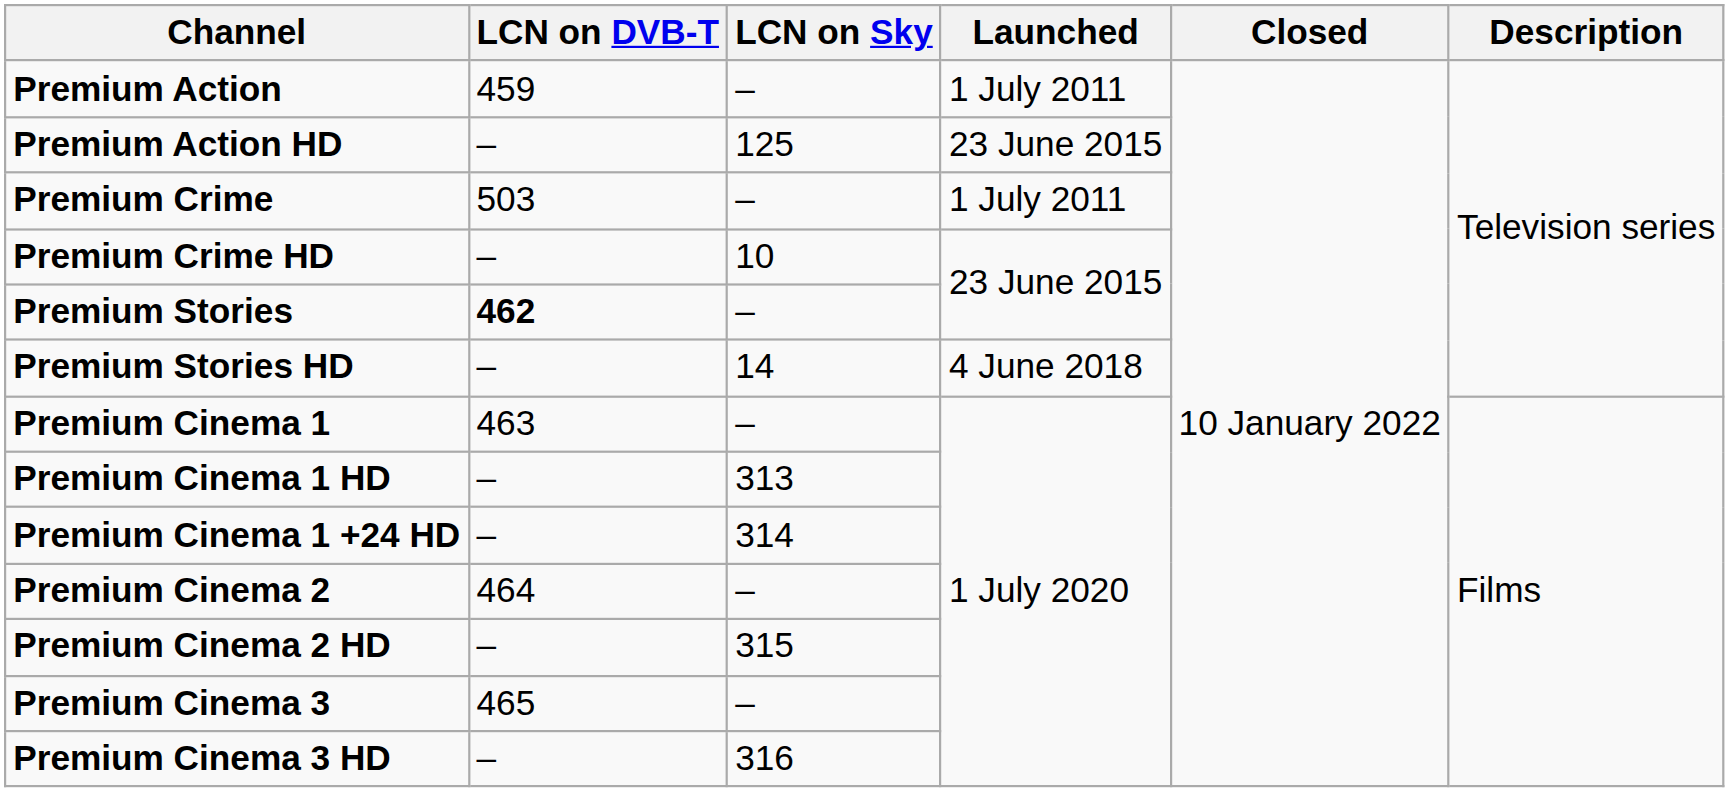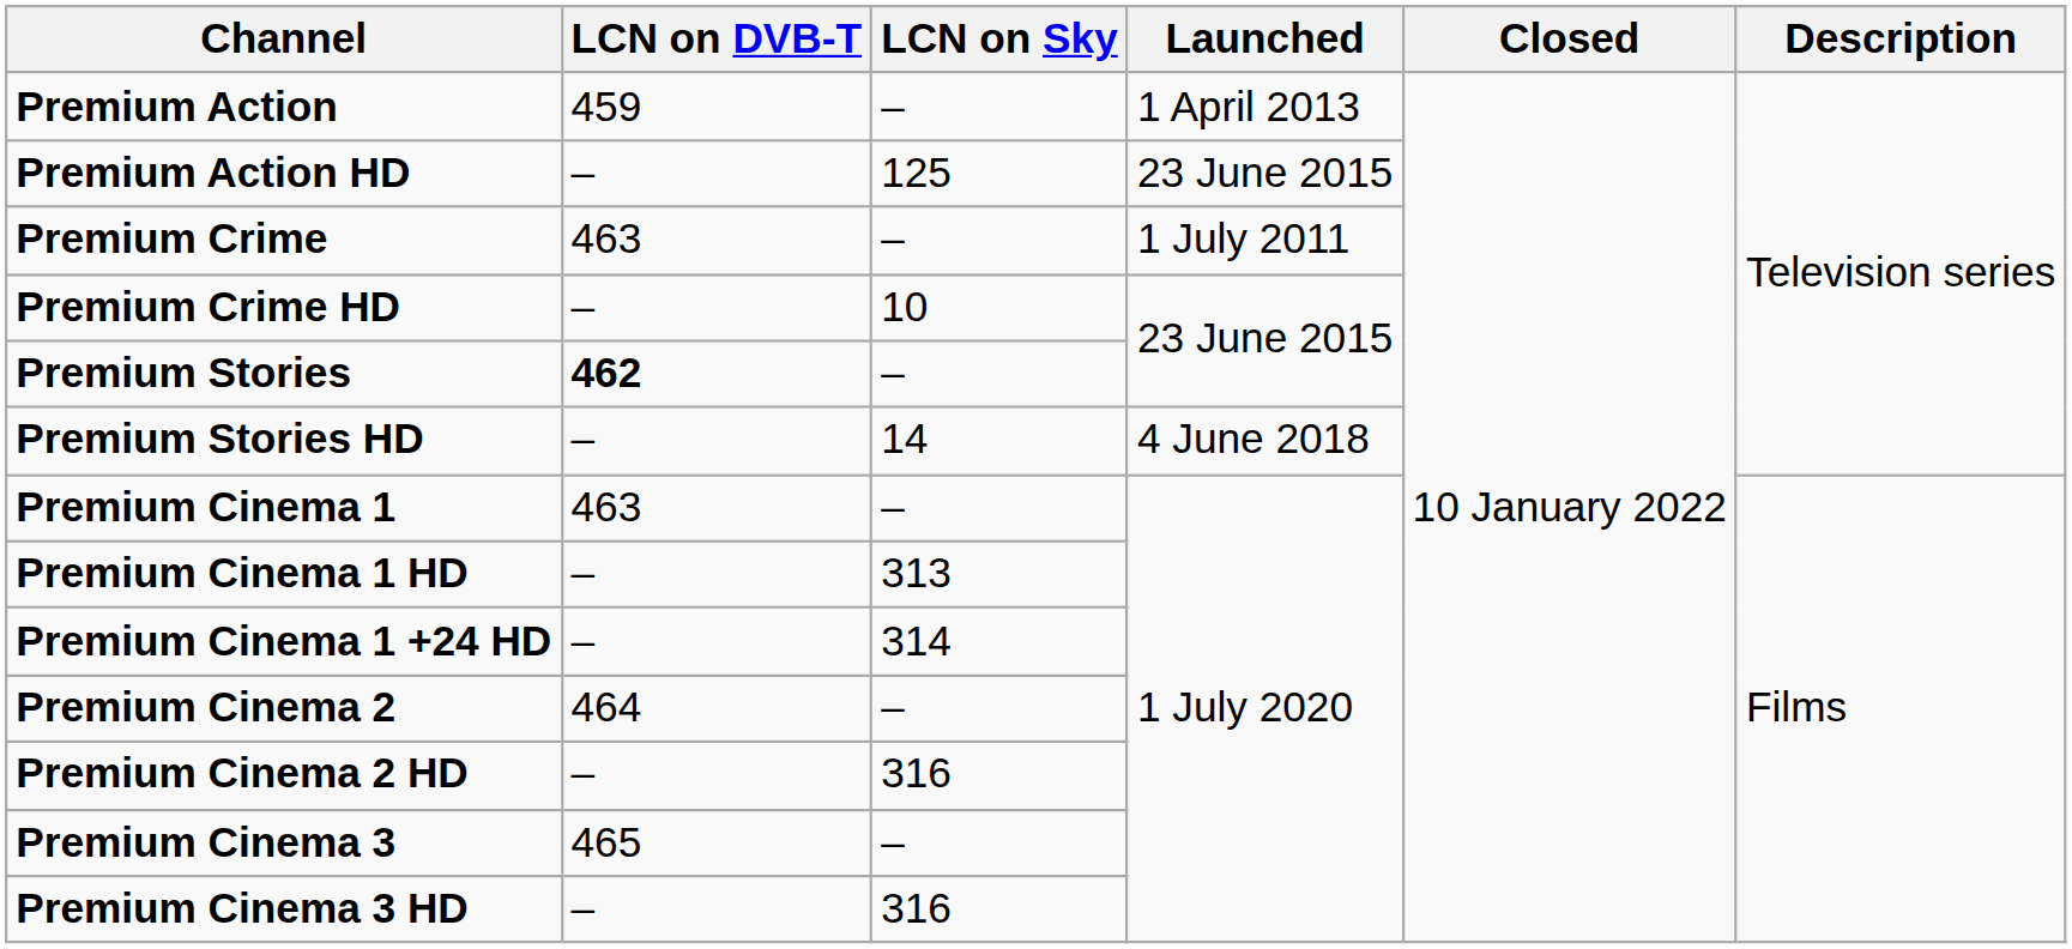Premium Action | Launched: 1 July 2011 -> 1 April 2013
Premium Crime | LCN on DVB-T: 503 -> 463
Premium Cinema 2 HD | LCN on Sky: 315 -> 316
